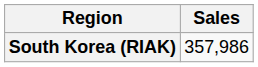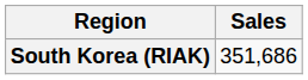South Korea (RIAK) | Sales: 357,986 -> 351,686
